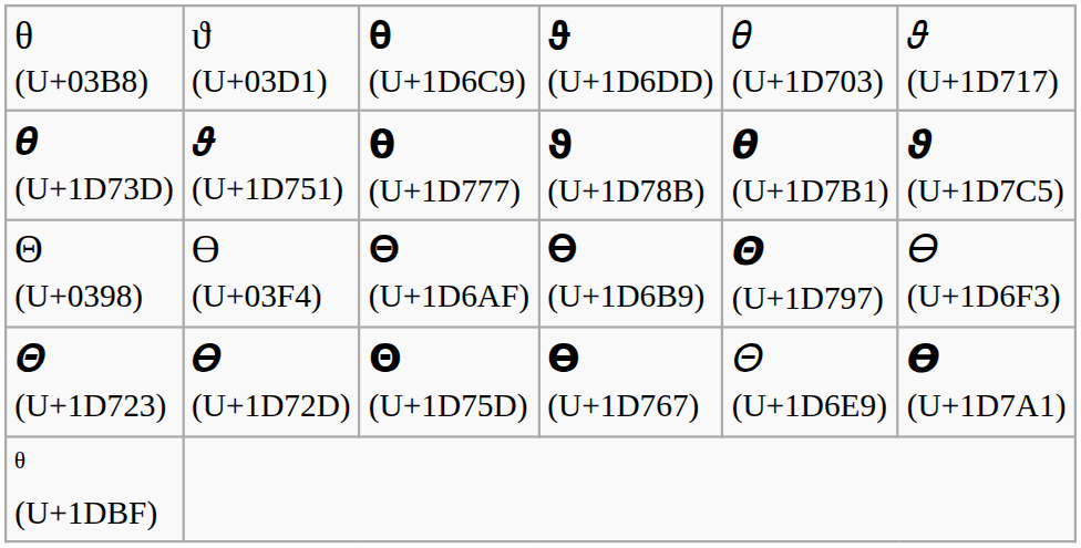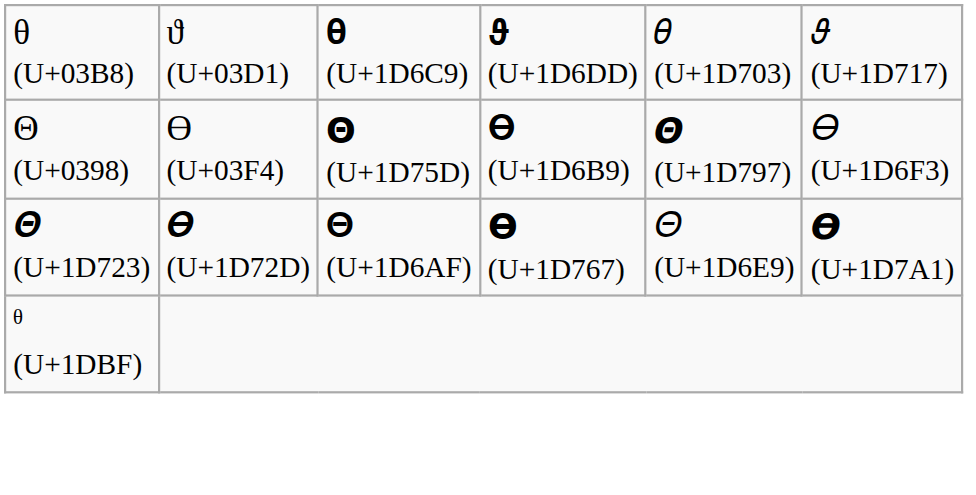- row: 𝜽 (U+1D73D) | 𝝑 (U+1D751) | 𝝷 (U+1D777) | 𝞋 (U+1D78B) | 𝞱 (U+1D7B1) | 𝟅 (U+1D7C5)
Θ (U+0398) | column 3: 𝚯 (U+1D6AF) -> 𝝝 (U+1D75D)
𝜣 (U+1D723) | column 3: 𝝝 (U+1D75D) -> 𝚯 (U+1D6AF)
